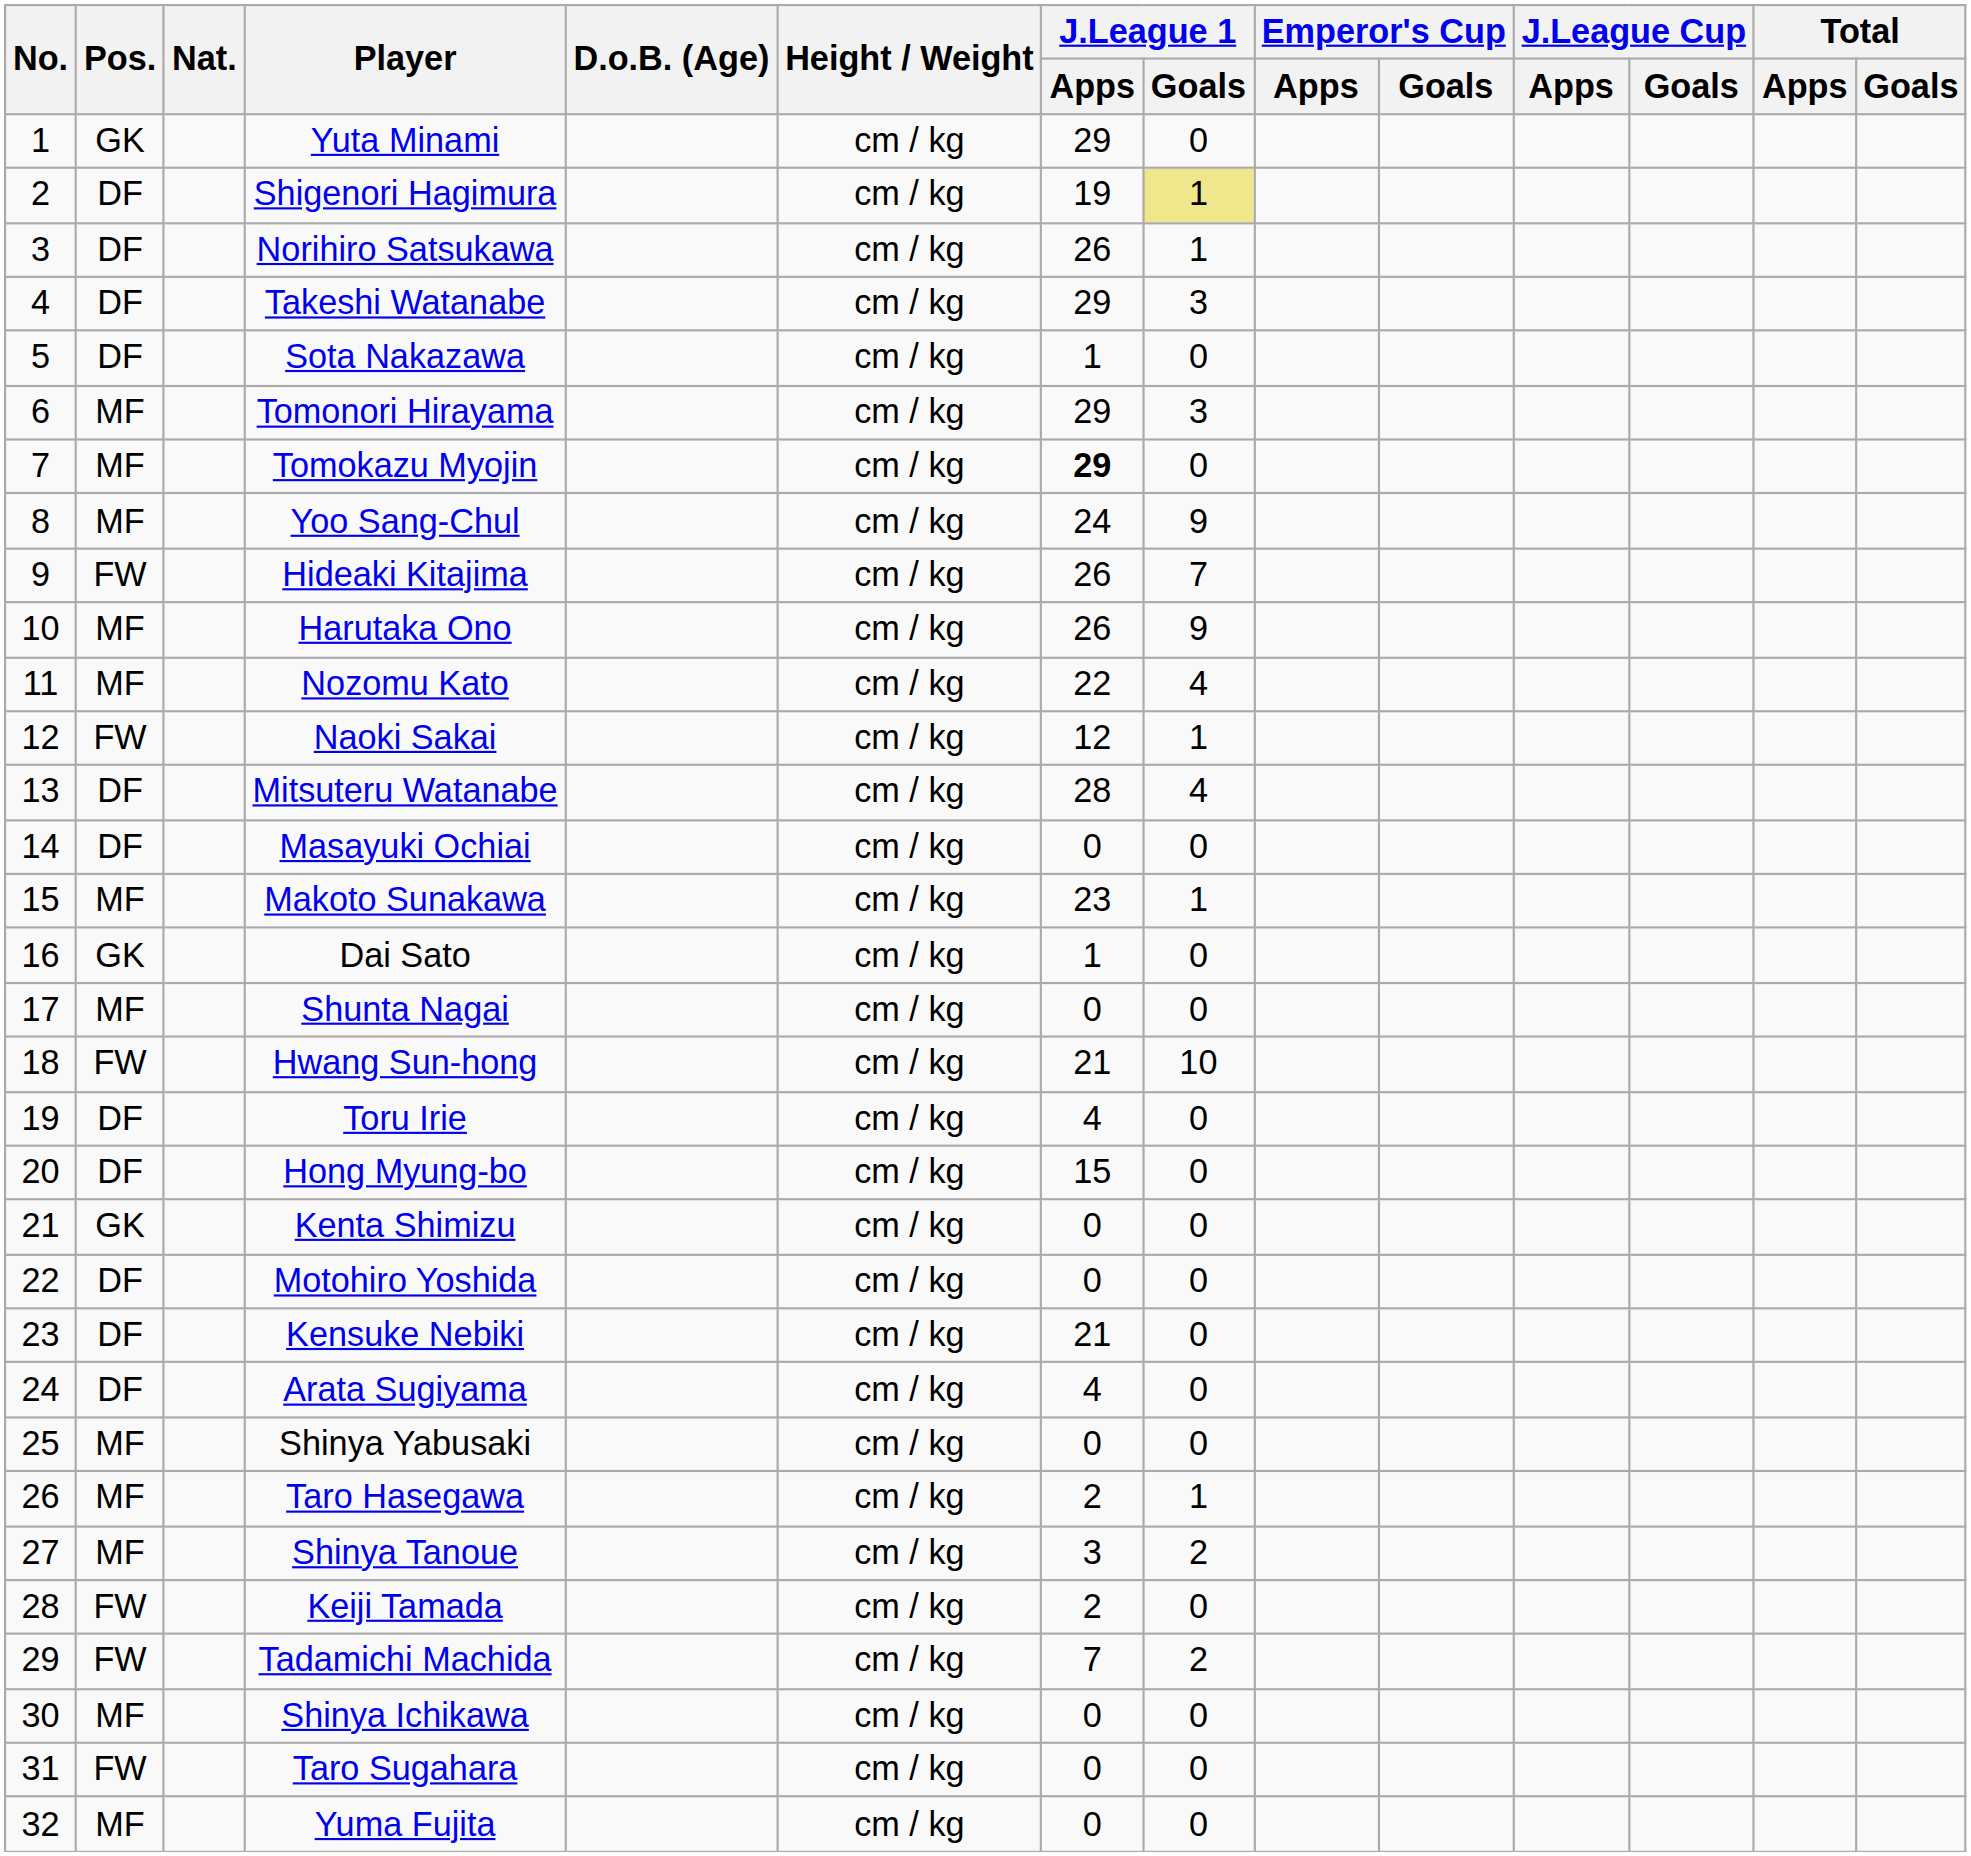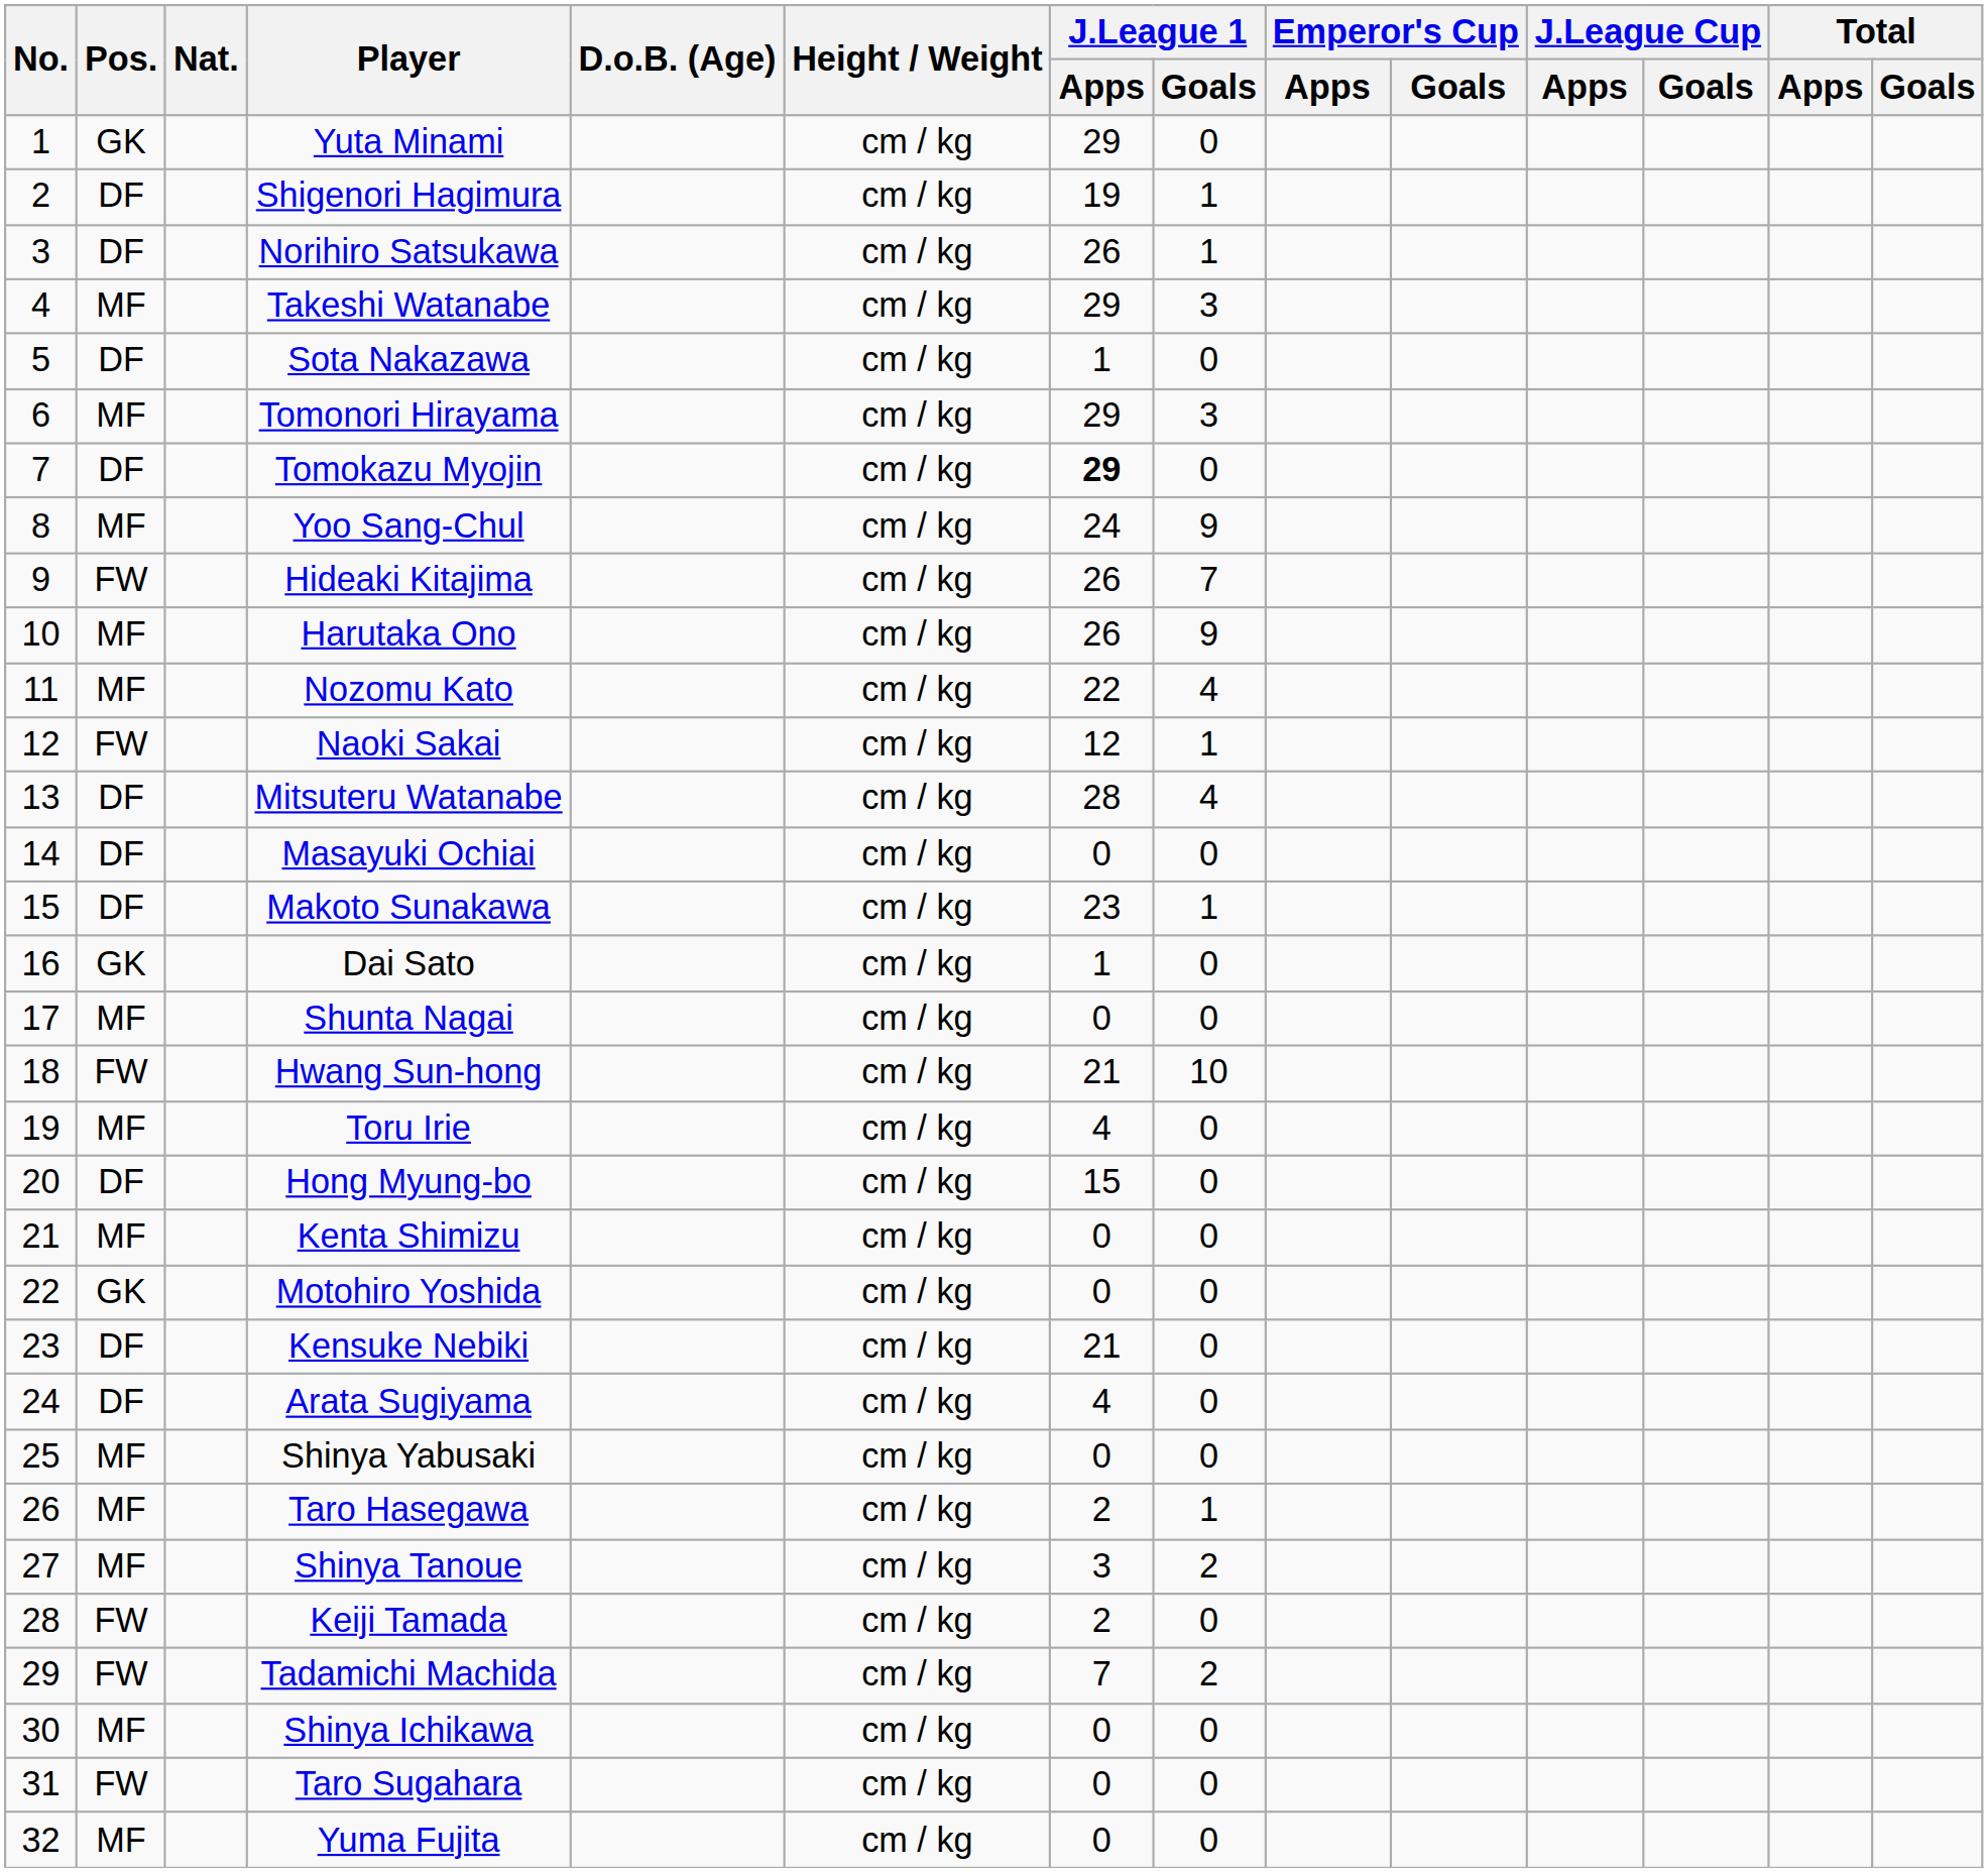Shigenori Hagimura | J.League 1 / Goals: khaki background -> no background
Takeshi Watanabe | Pos.: DF -> MF
Tomokazu Myojin | Pos.: MF -> DF
Makoto Sunakawa | Pos.: MF -> DF
Toru Irie | Pos.: DF -> MF
Kenta Shimizu | Pos.: GK -> MF
Motohiro Yoshida | Pos.: DF -> GK
